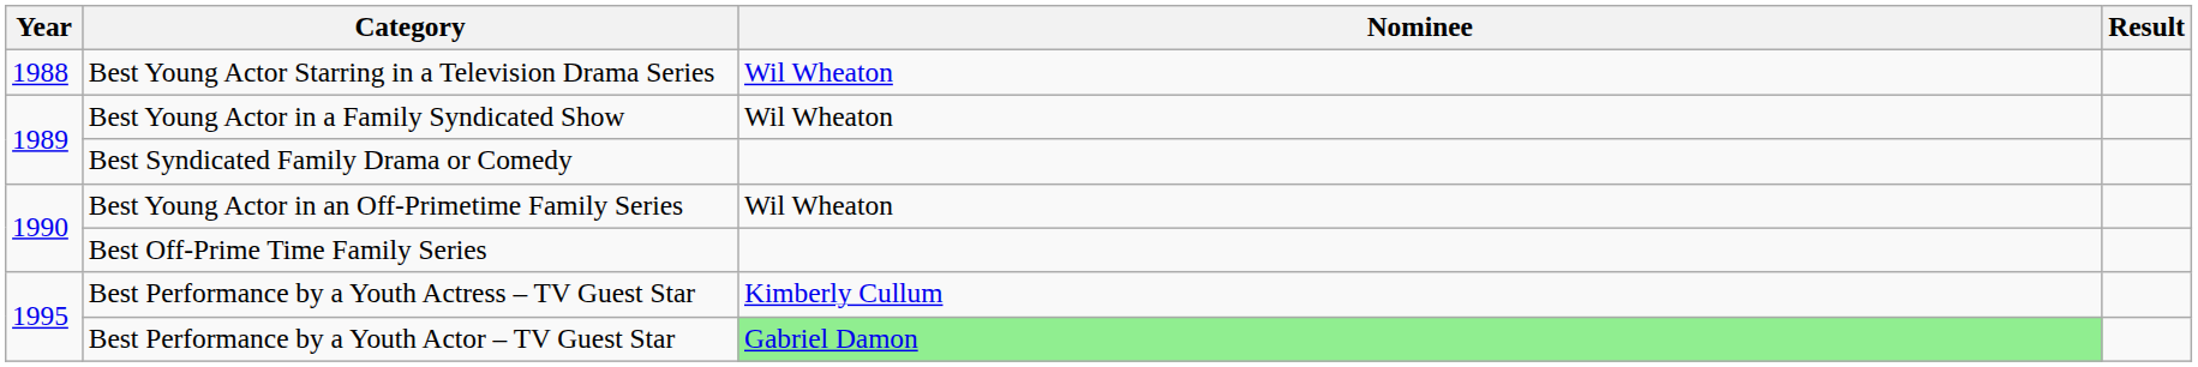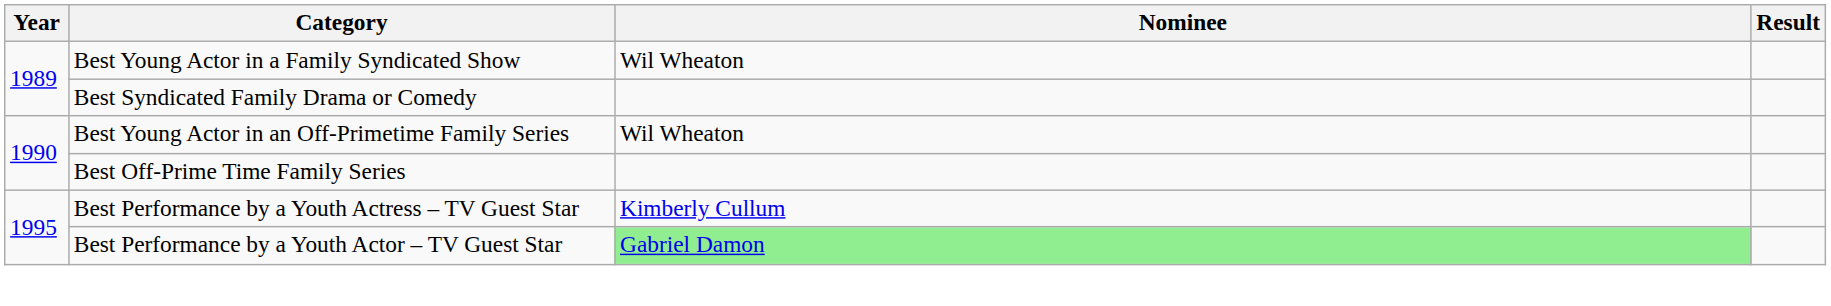- row: 1988 | Best Young Actor Starring in a Television Drama Series | Wil Wheaton
